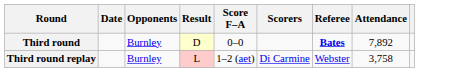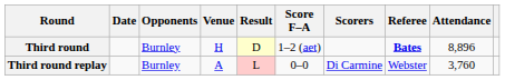+ column: Venue | H | A
Third round | Score F–A: 0–0 -> 1–2 (aet)
Third round | Attendance: 7,892 -> 8,896
Third round replay | Score F–A: 1–2 (aet) -> 0–0
Third round replay | Attendance: 3,758 -> 3,760
